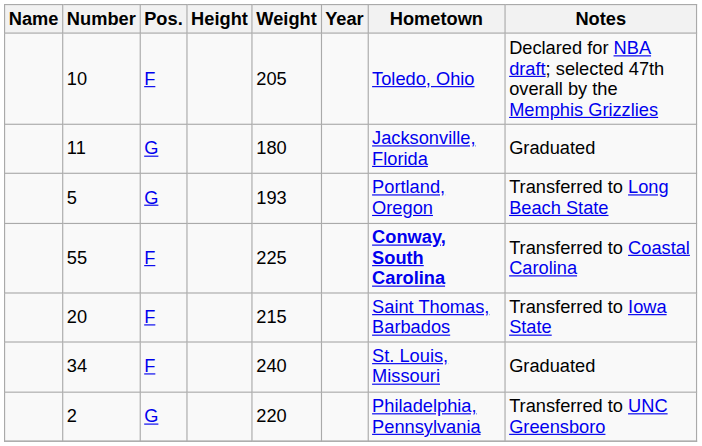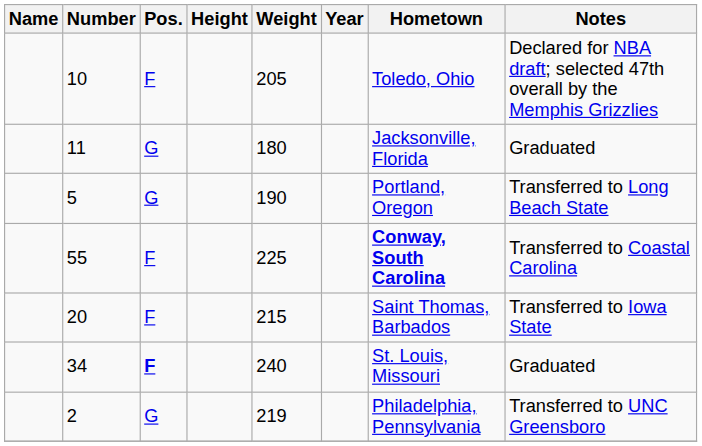5 | Weight: 193 -> 190
34 | Pos.: normal -> bold
2 | Weight: 220 -> 219
